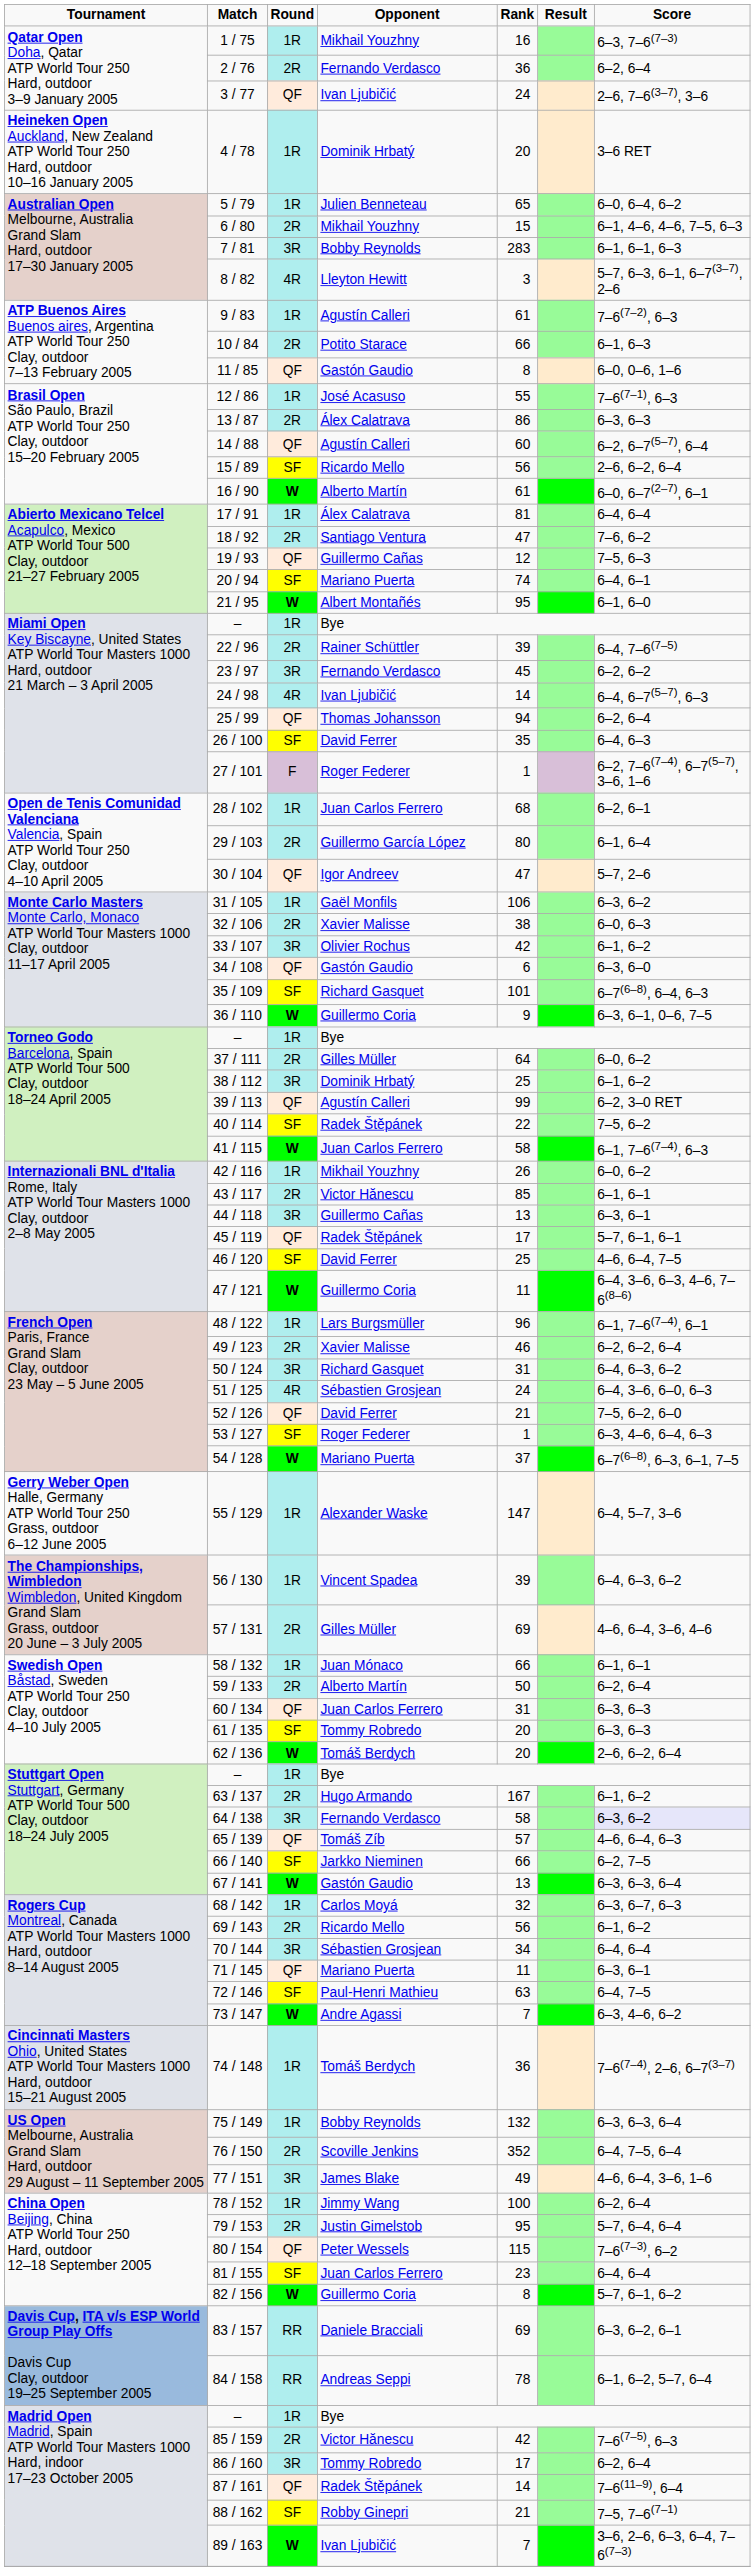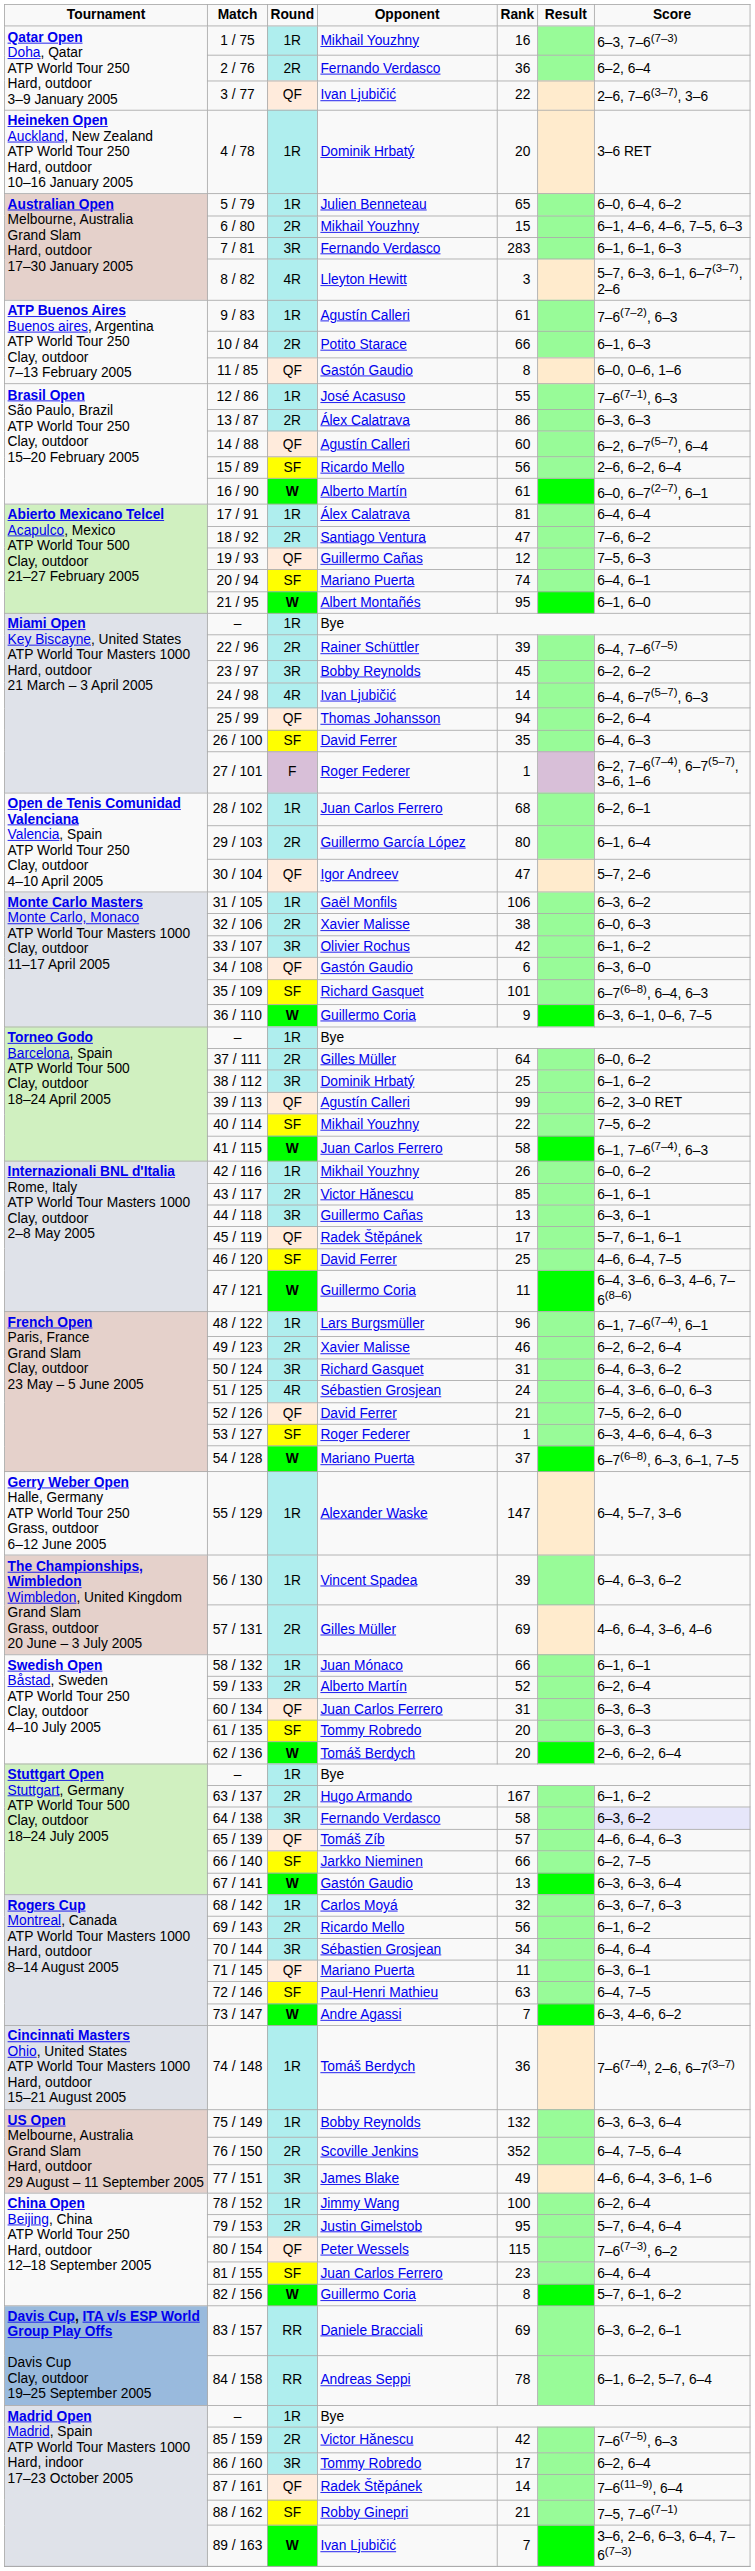3 / 77 | column 5: 24 -> 22
7 / 81 | column 4: Bobby Reynolds -> Fernando Verdasco
23 / 97 | column 4: Fernando Verdasco -> Bobby Reynolds
40 / 114 | column 4: Radek Štěpánek -> Mikhail Youzhny
59 / 133 | column 5: 50 -> 52
